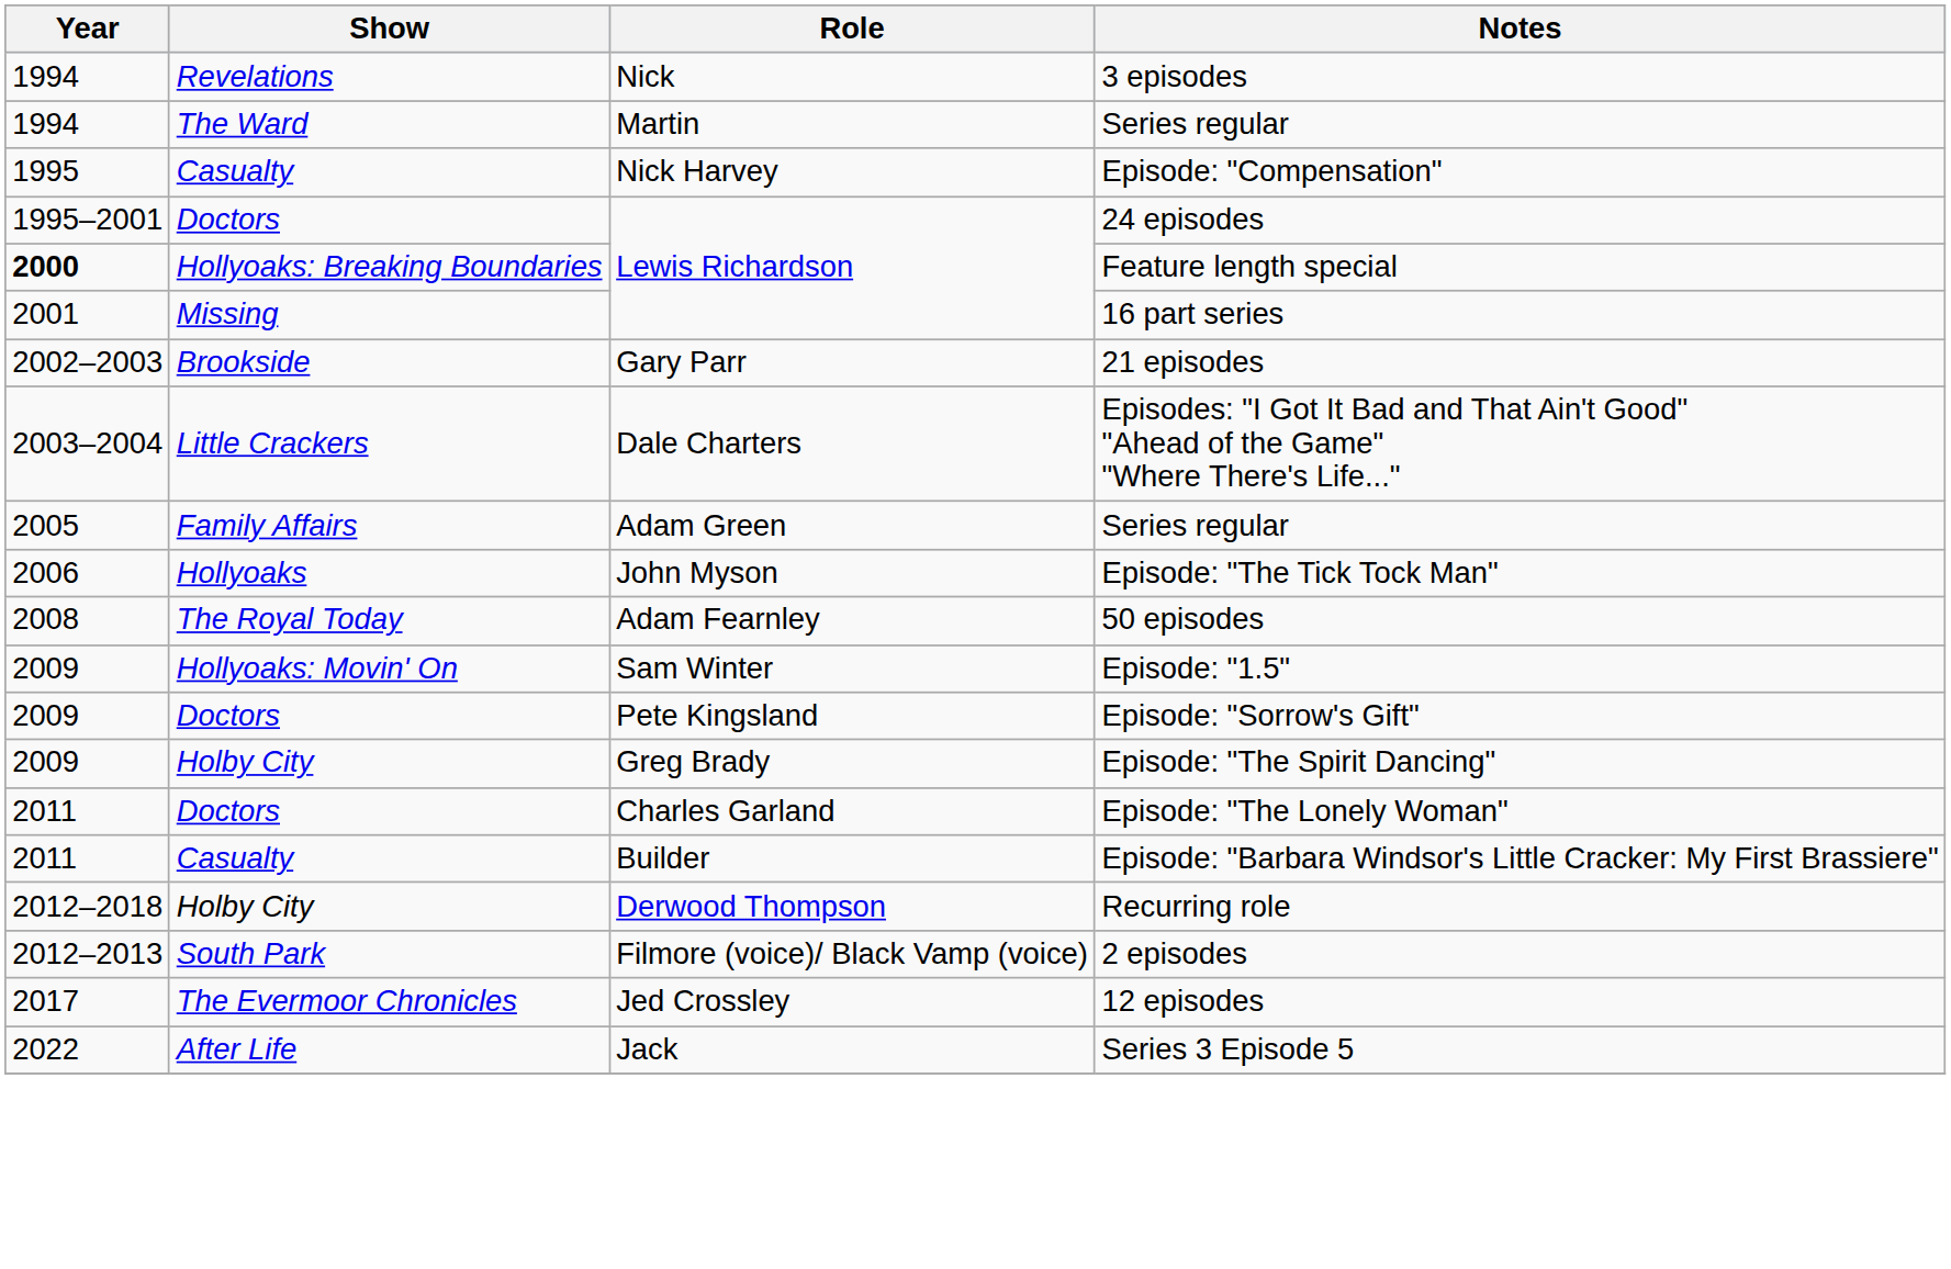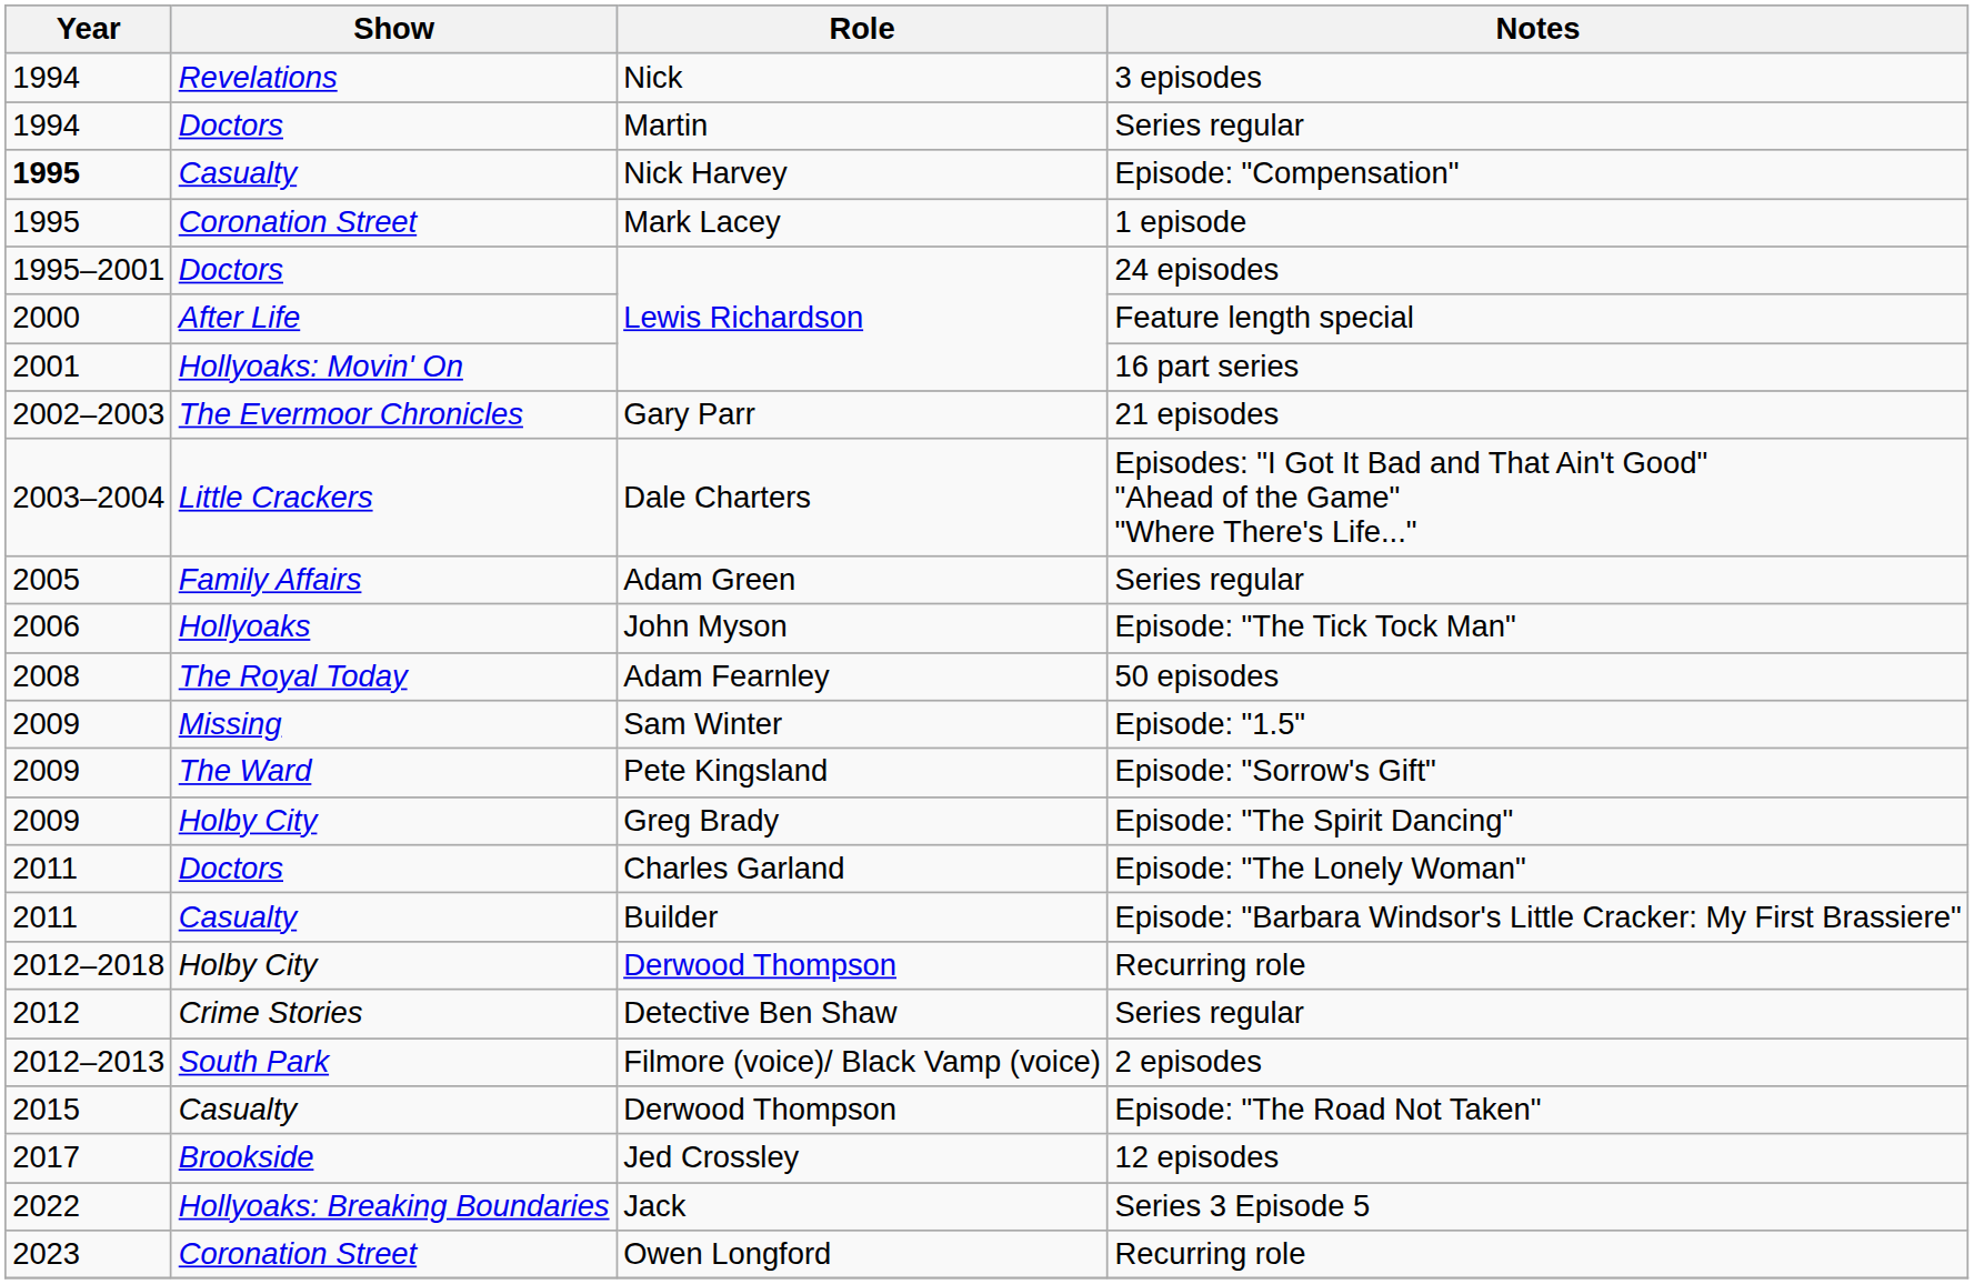Martin | Show: The Ward -> Doctors
Nick Harvey | Year: normal -> bold
+ row: 1995 | Coronation Street | Mark Lacey | 1 episode
Lewis Richardson / Feature length special | Year: bold -> normal
Lewis Richardson / Feature length special | Show: Hollyoaks: Breaking Boundaries -> After Life
Lewis Richardson / 16 part series | Show: Missing -> Hollyoaks: Movin' On
Gary Parr | Show: Brookside -> The Evermoor Chronicles
Sam Winter | Show: Hollyoaks: Movin' On -> Missing
Pete Kingsland | Show: Doctors -> The Ward
+ row: 2012 | Crime Stories | Detective Ben Shaw | Series regular
+ row: 2015 | Casualty | Derwood Thompson | Episode: "The Road Not Taken"
Jed Crossley | Show: The Evermoor Chronicles -> Brookside
Jack | Show: After Life -> Hollyoaks: Breaking Boundaries
+ row: 2023 | Coronation Street | Owen Longford | Recurring role
